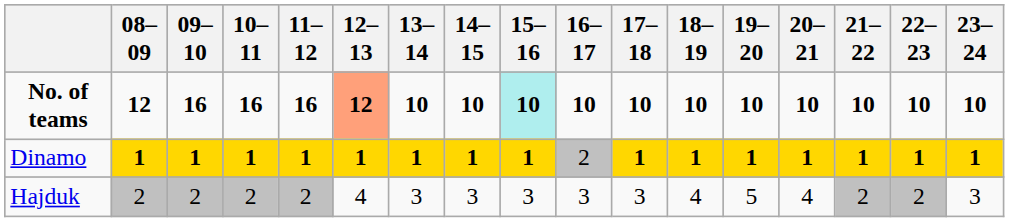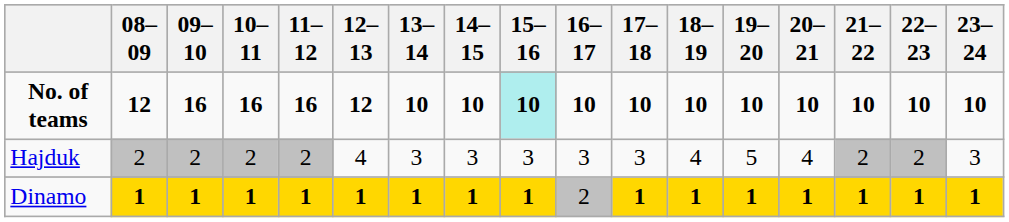No. of teams | 12–13: lightsalmon background -> no background
rows swapped: Dinamo <-> Hajduk
